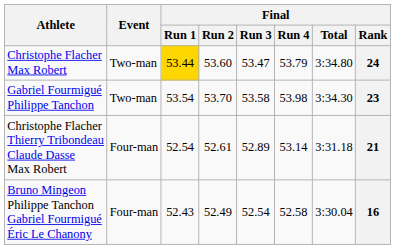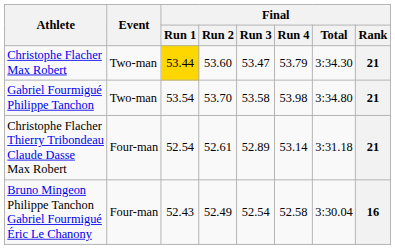Christophe Flacher Max Robert | Final / Total: 3:34.80 -> 3:34.30
Christophe Flacher Max Robert | Final / Rank: 24 -> 21
Gabriel Fourmigué Philippe Tanchon | Final / Total: 3:34.30 -> 3:34.80
Gabriel Fourmigué Philippe Tanchon | Final / Rank: 23 -> 21
